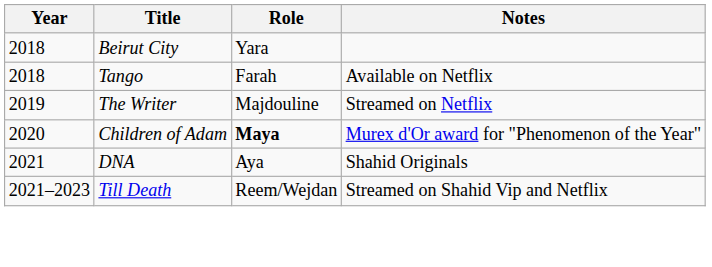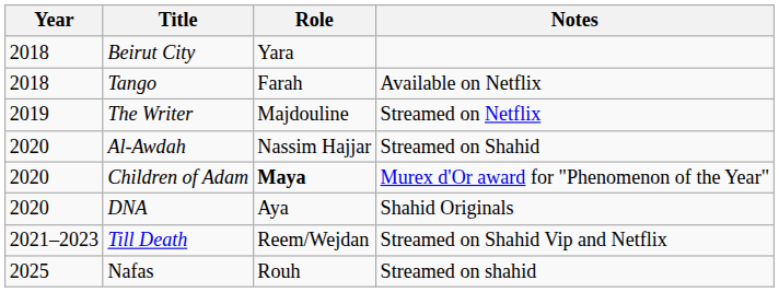+ row: 2020 | Al-Awdah | Nassim Hajjar | Streamed on Shahid
DNA | Year: 2021 -> 2020
+ row: 2025 | Nafas | Rouh | Streamed on shahid
